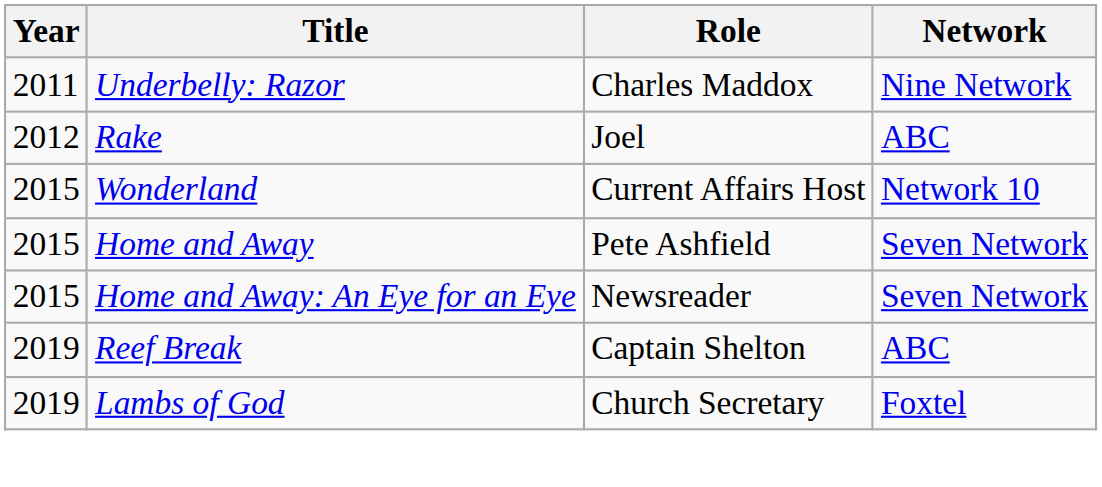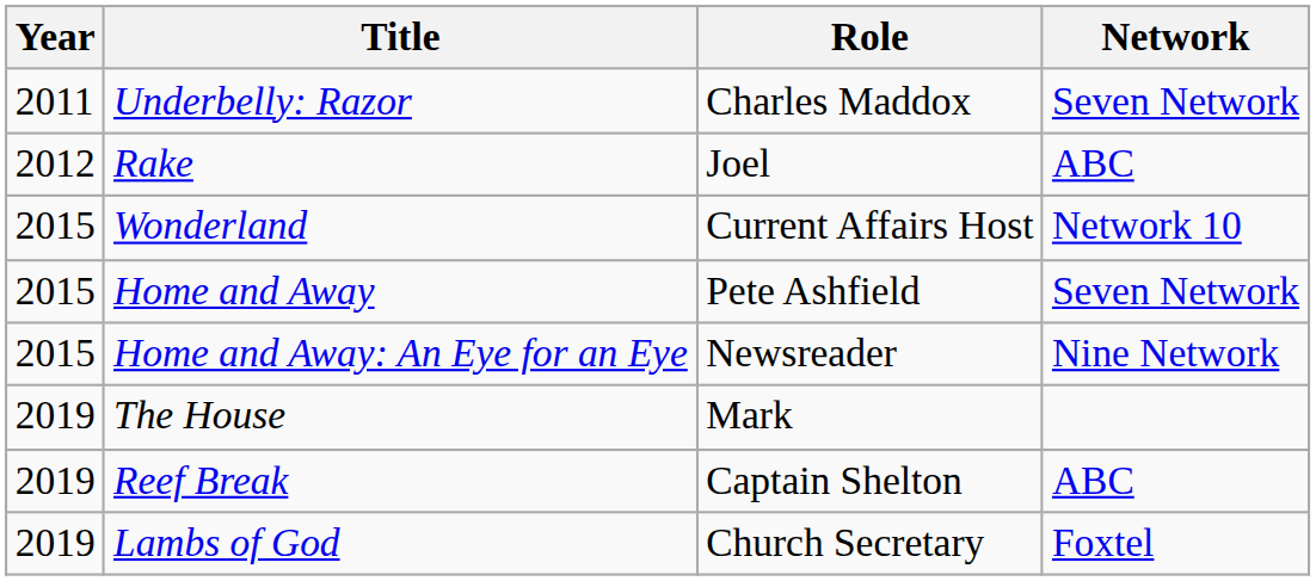Underbelly: Razor | Network: Nine Network -> Seven Network
Home and Away: An Eye for an Eye | Network: Seven Network -> Nine Network
+ row: 2019 | The House | Mark
